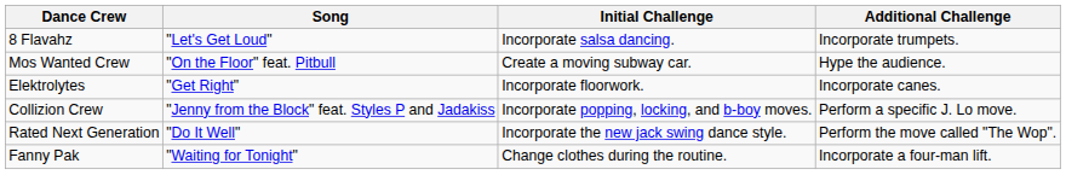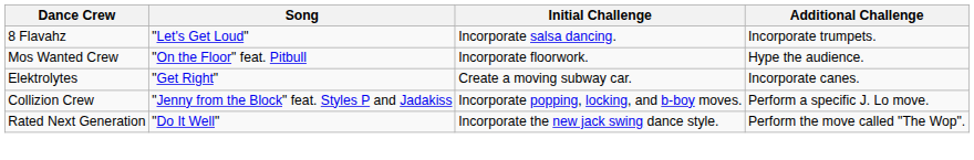Mos Wanted Crew | Initial Challenge: Create a moving subway car. -> Incorporate floorwork.
Elektrolytes | Initial Challenge: Incorporate floorwork. -> Create a moving subway car.
- row: Fanny Pak | "Waiting for Tonight" | Change clothes during the routine. | Incorporate a four-man lift.
